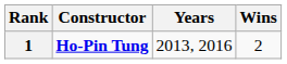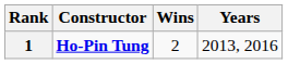columns swapped: Wins <-> Years
